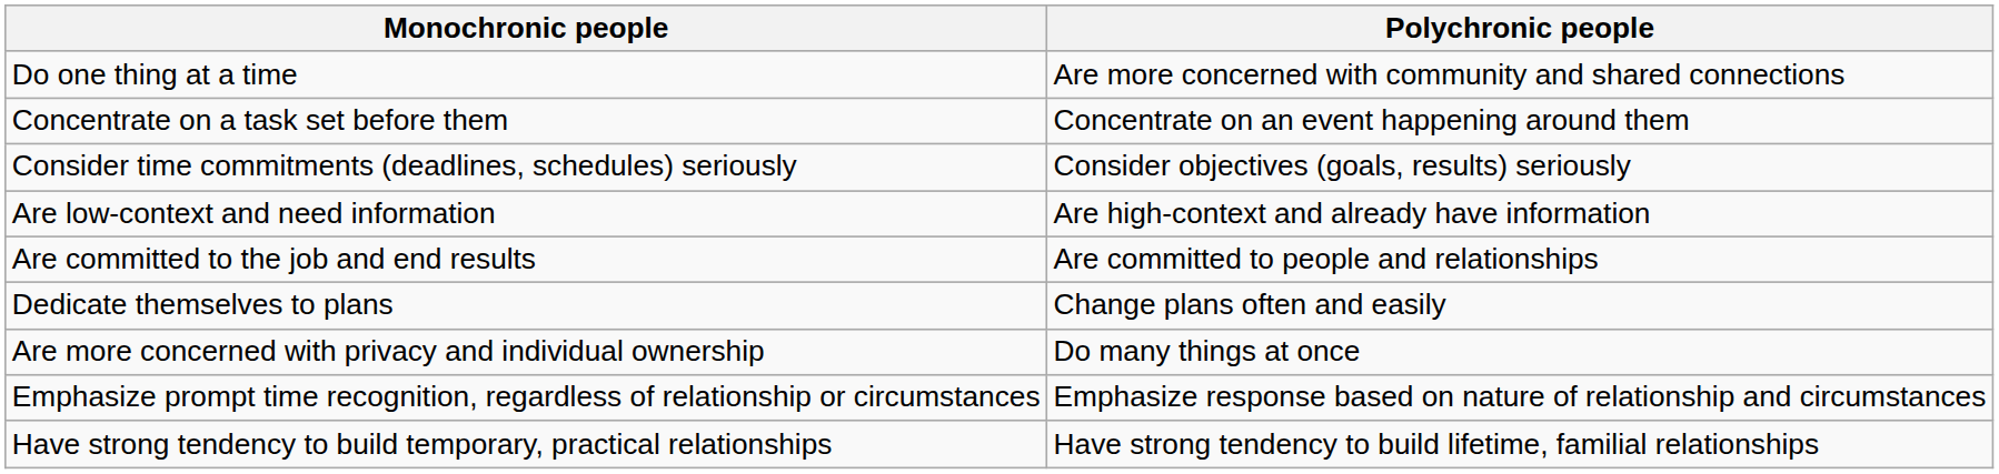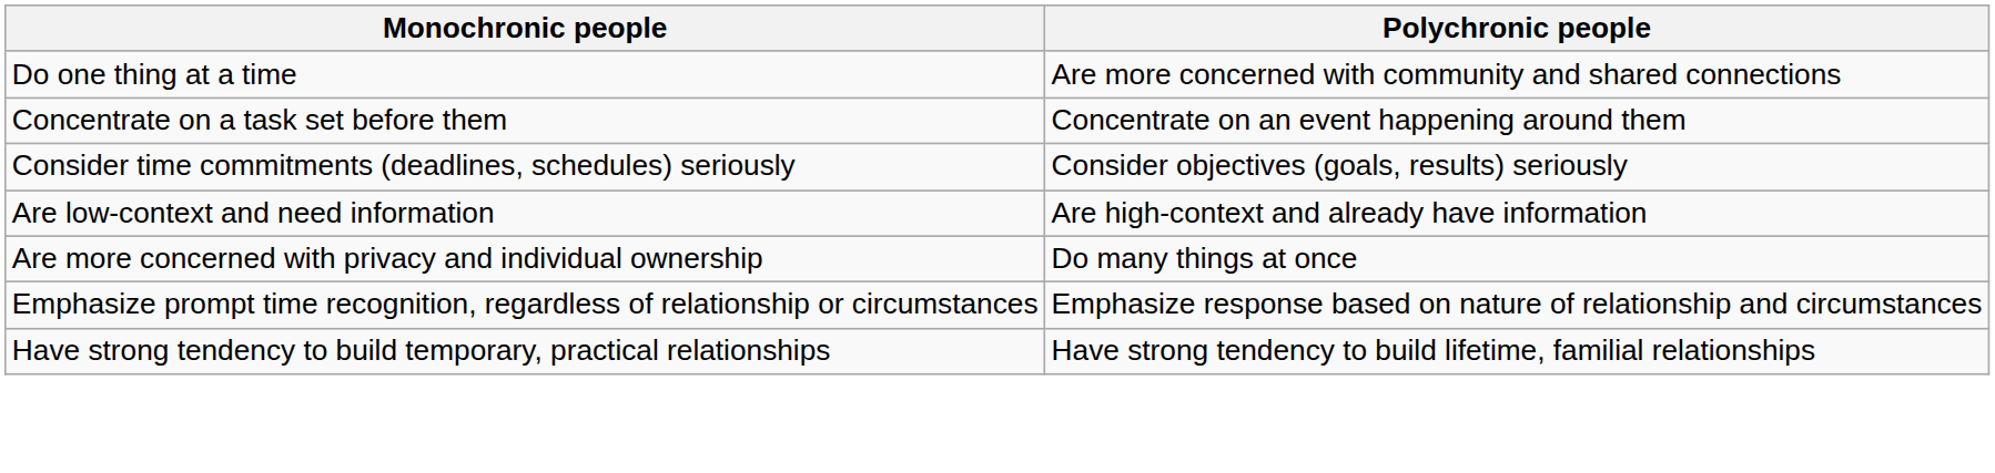- row: Are committed to the job and end results | Are committed to people and relationships
- row: Dedicate themselves to plans | Change plans often and easily
